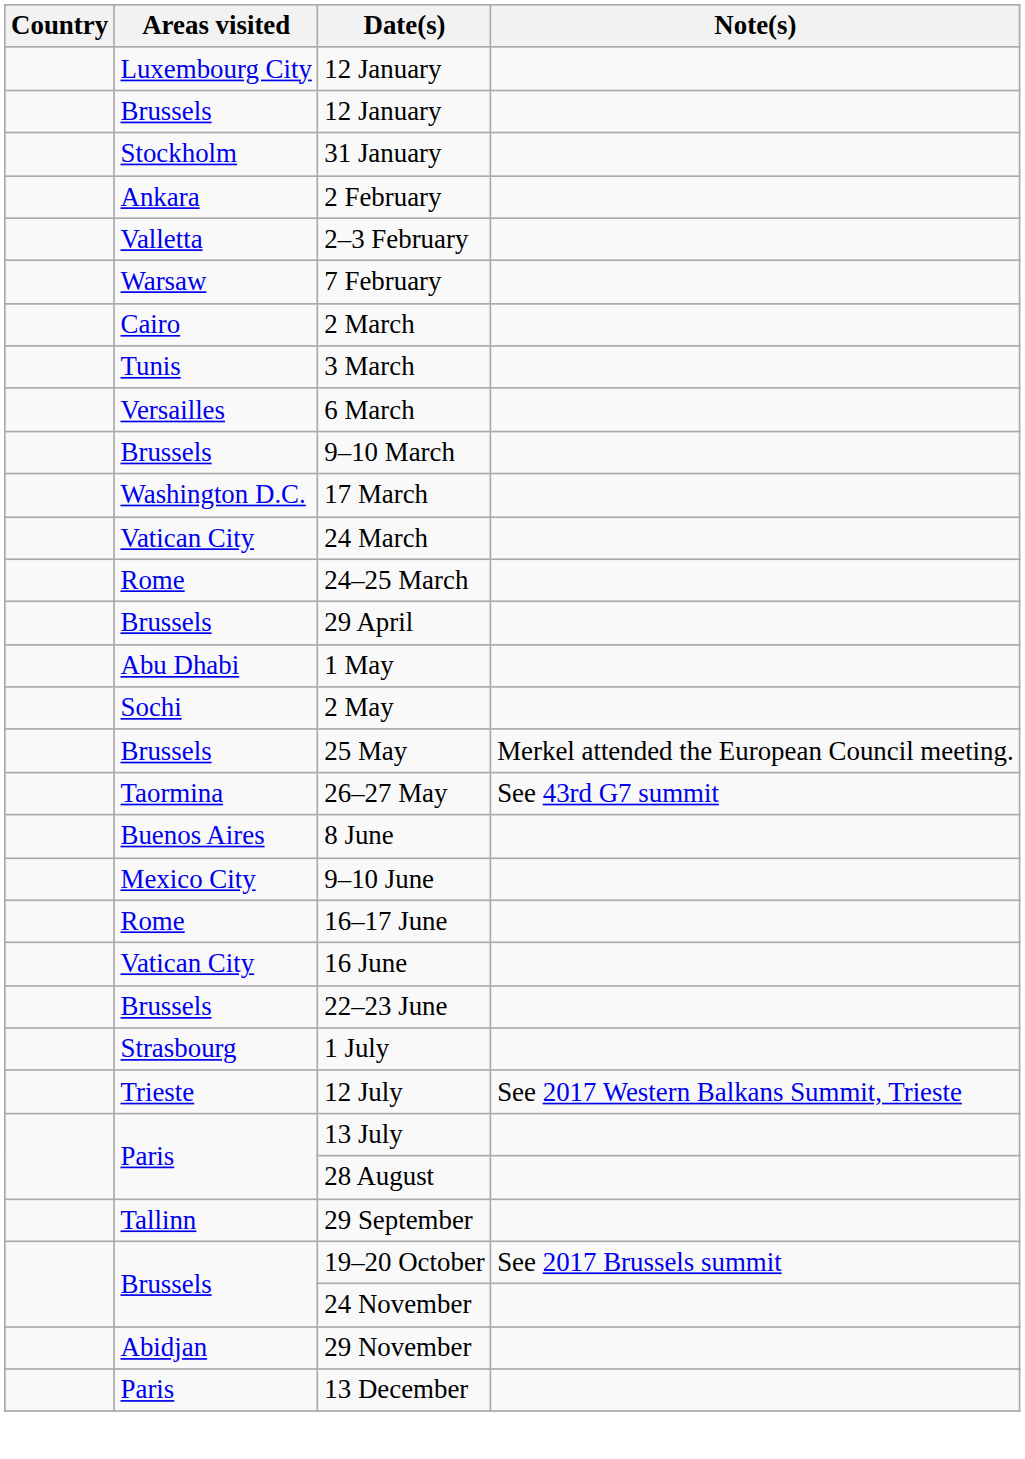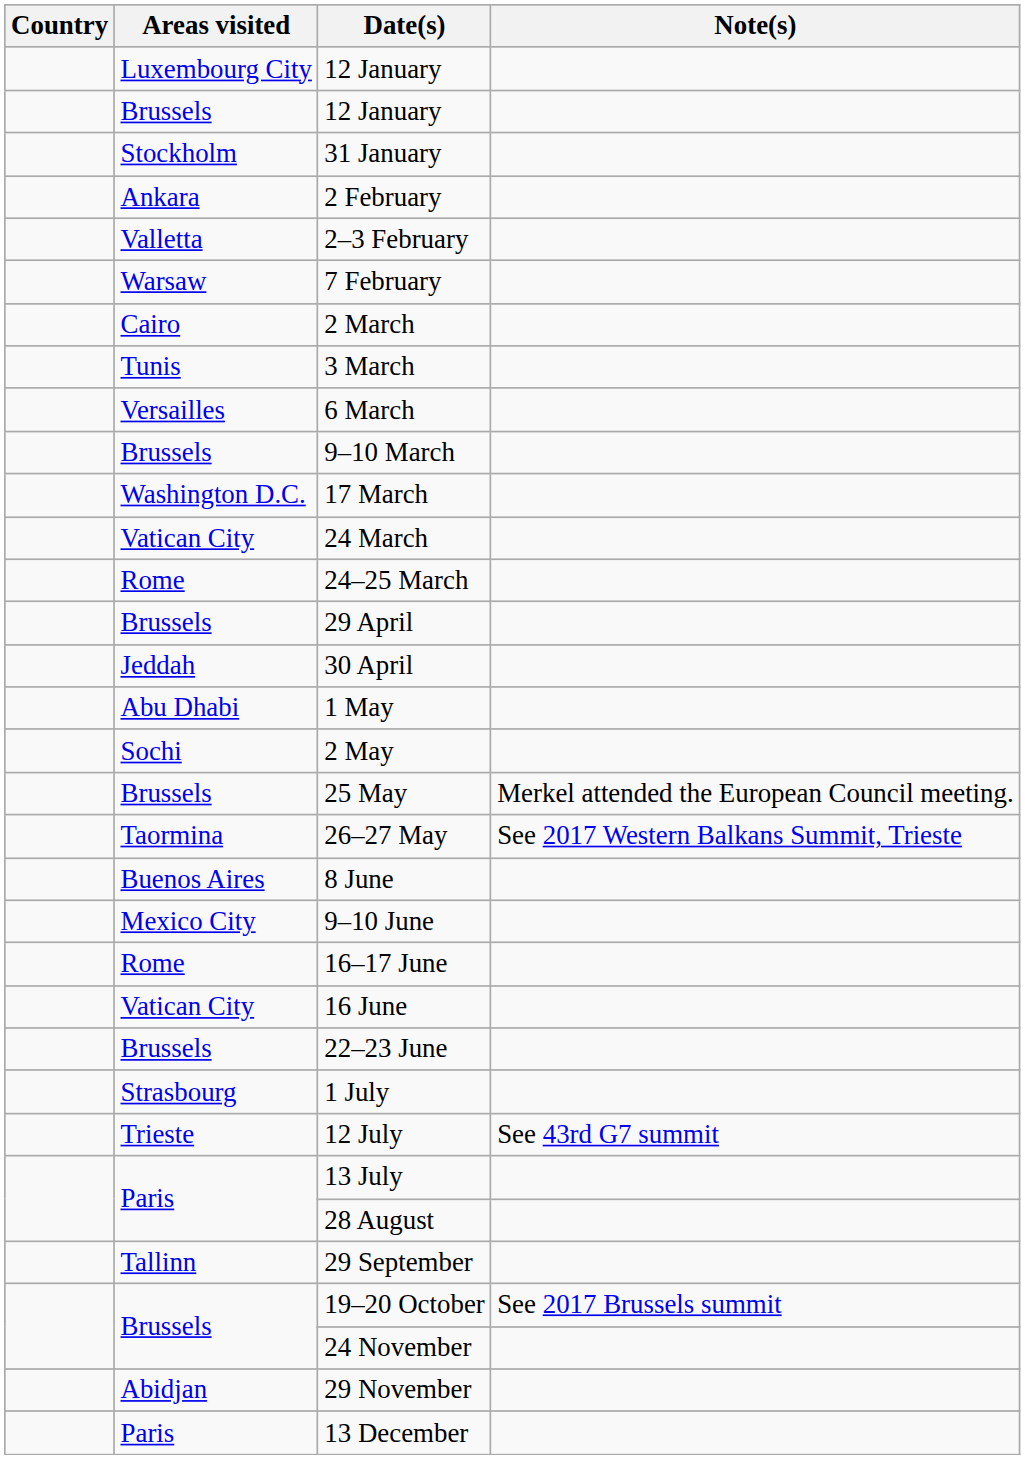+ row: Jeddah | 30 April
26–27 May | Note(s): See 43rd G7 summit -> See 2017 Western Balkans Summit, Trieste
12 July | Note(s): See 2017 Western Balkans Summit, Trieste -> See 43rd G7 summit
